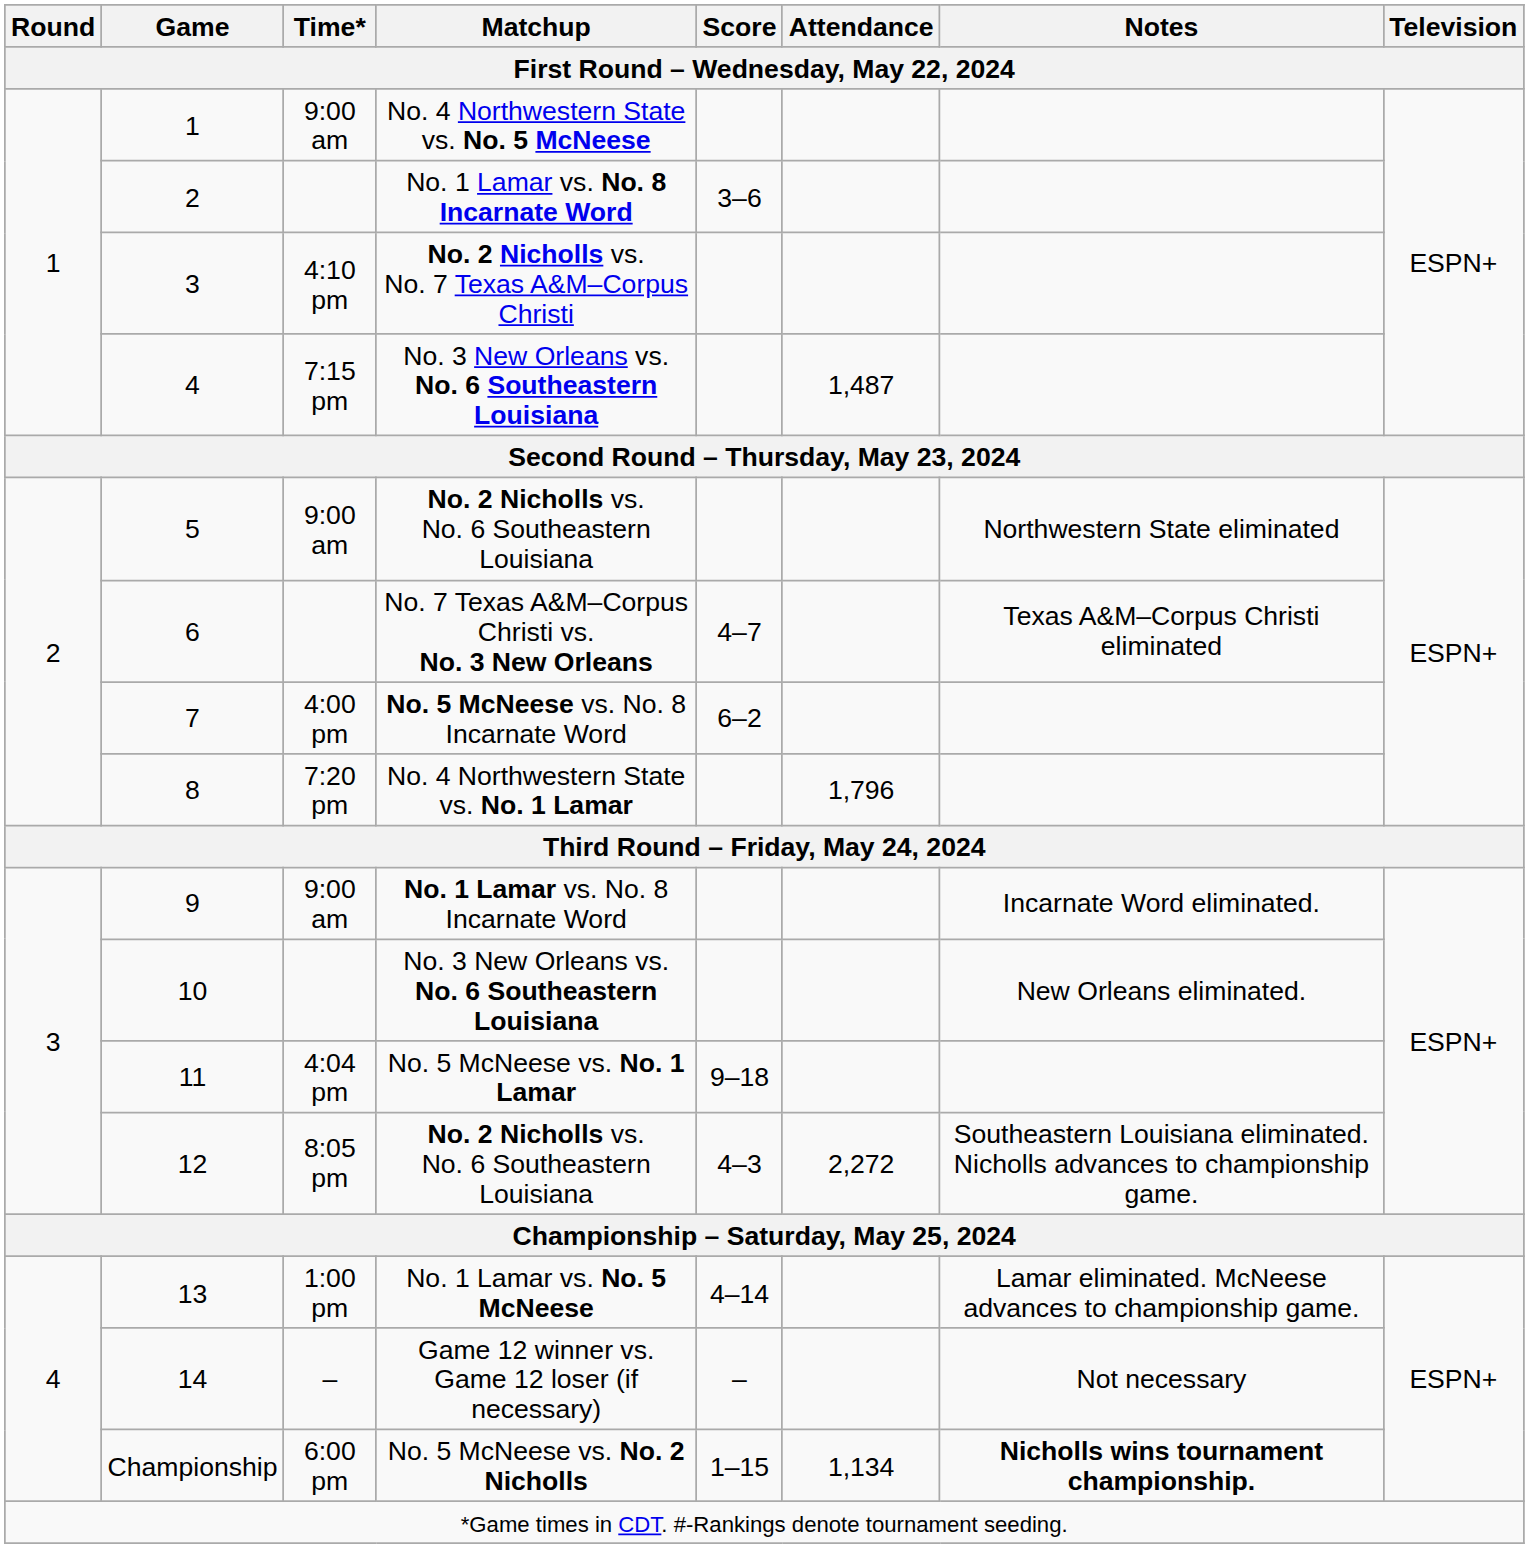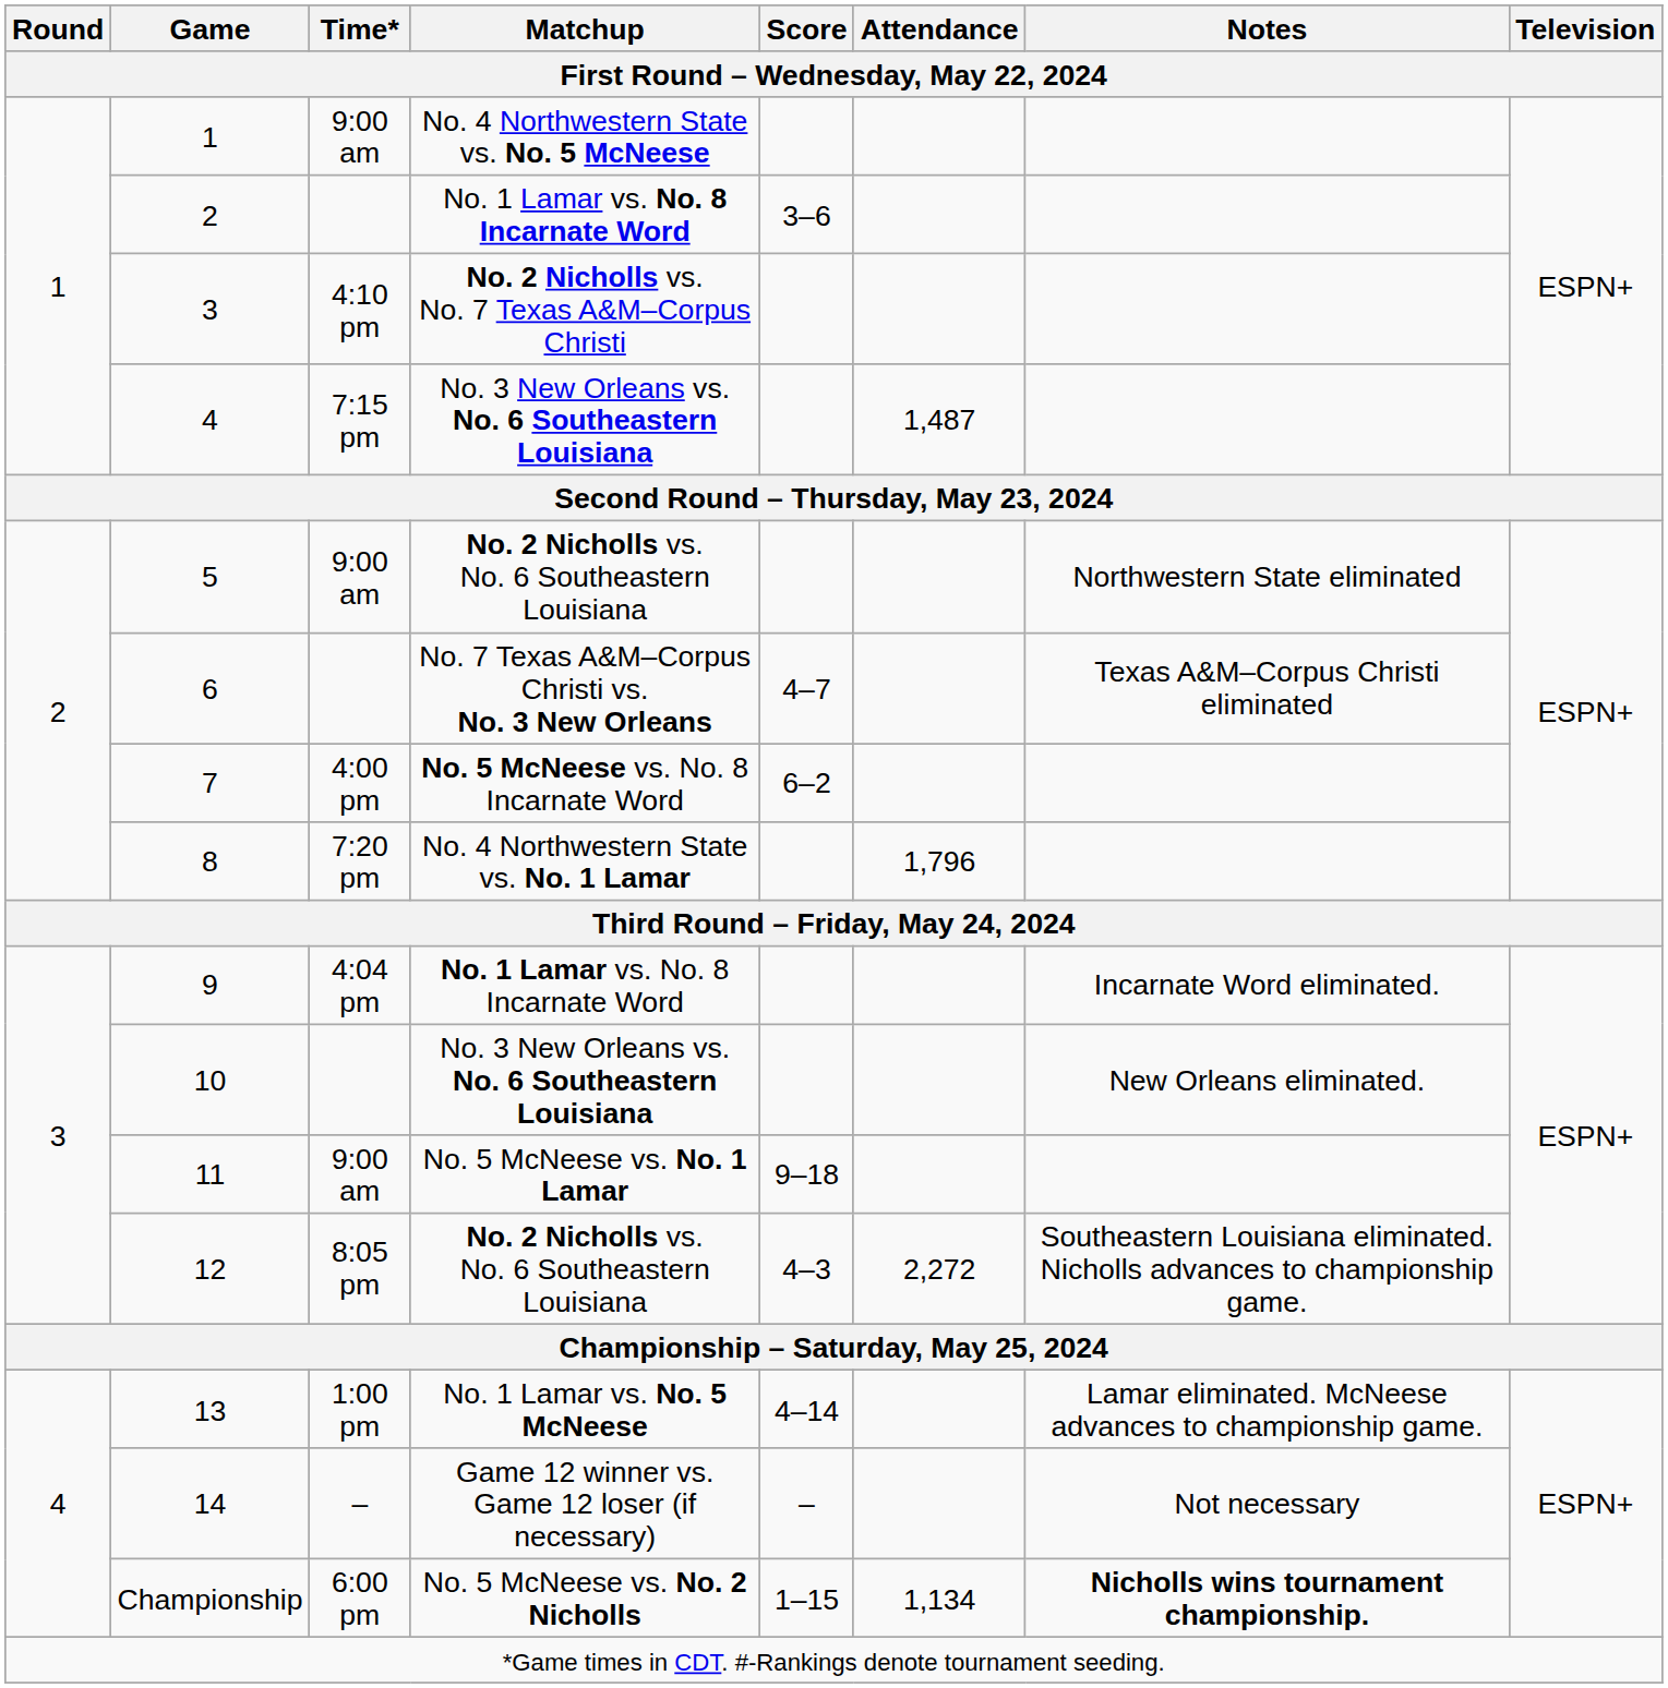9 | Time*: 9:00 am -> 4:04 pm
11 | Time*: 4:04 pm -> 9:00 am
